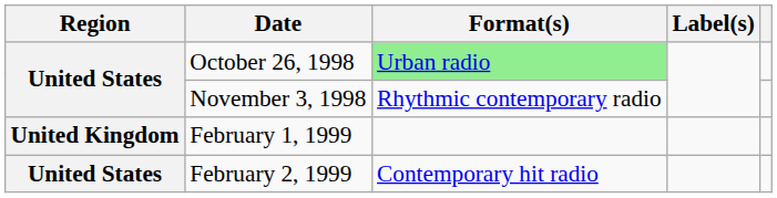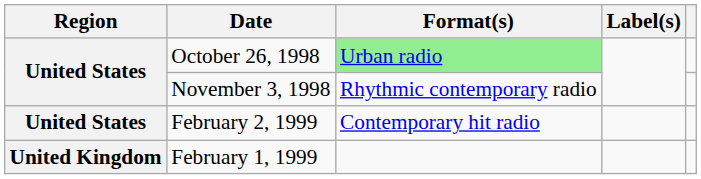rows swapped: February 1, 1999 <-> February 2, 1999
